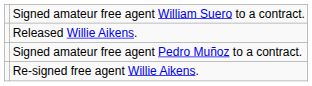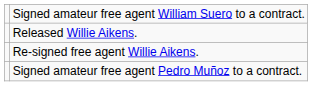rows swapped: Re-signed free agent Willie Aikens. <-> Signed amateur free agent Pedro Muñoz to a contract.
